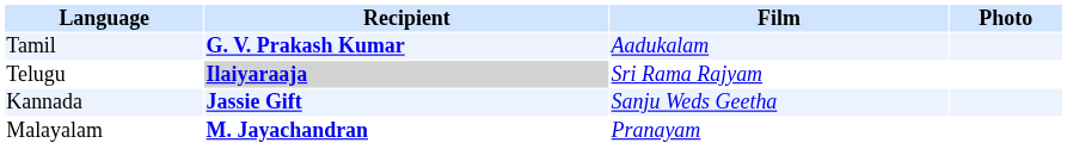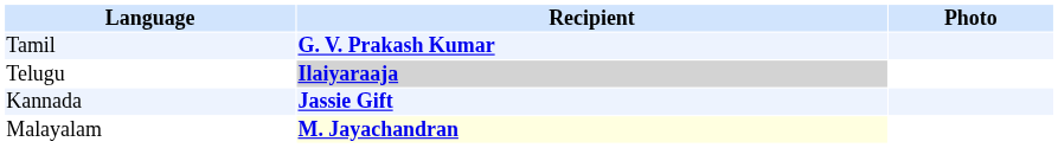- column: Film | Aadukalam | Sri Rama Rajyam | Sanju Weds Geetha | Pranayam
Malayalam | Recipient: no background -> lightyellow background
